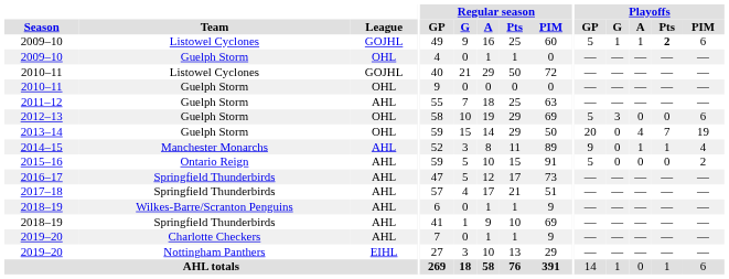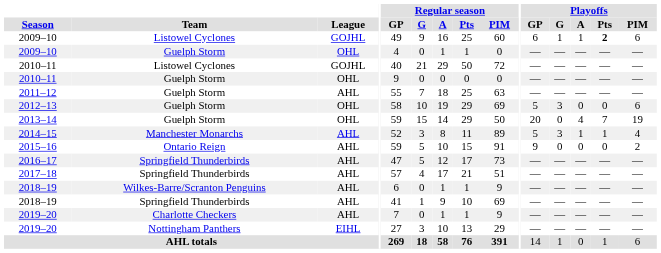2009–10 / Listowel Cyclones | Playoffs / GP: 5 -> 6
2014–15 | Playoffs / GP: 9 -> 5
2014–15 | Playoffs / G: 0 -> 3
2015–16 | Playoffs / GP: 5 -> 9
